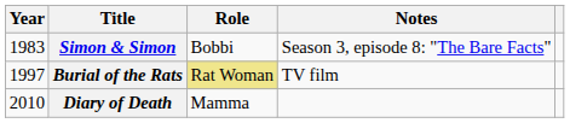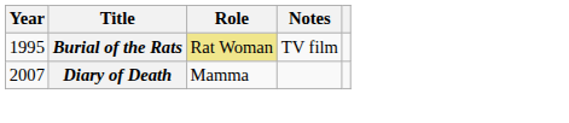- row: 1983 | Simon & Simon | Bobbi | Season 3, episode 8: "The Bare Facts"
Burial of the Rats | Year: 1997 -> 1995
Diary of Death | Year: 2010 -> 2007
